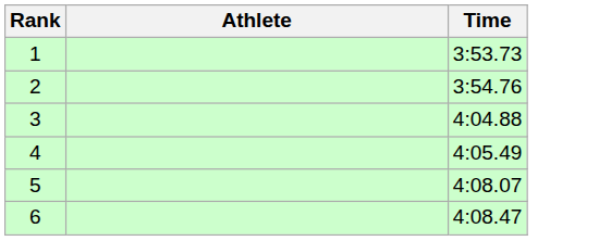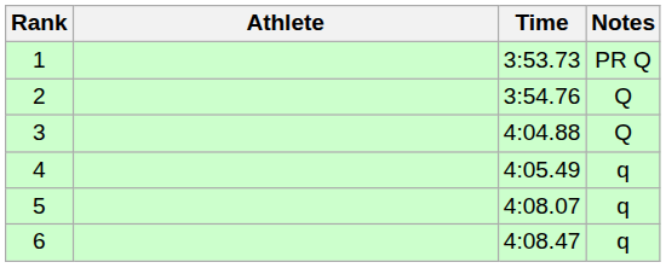+ column: Notes | PR Q | Q | Q | q | q | q
